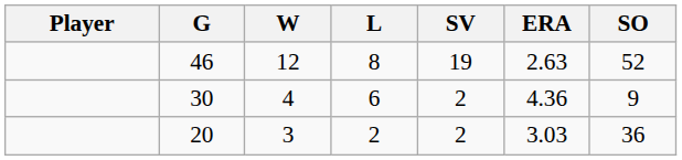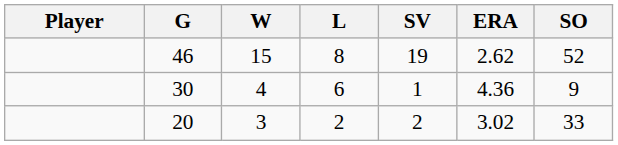46 | W: 12 -> 15
46 | ERA: 2.63 -> 2.62
30 | SV: 2 -> 1
20 | ERA: 3.03 -> 3.02
20 | SO: 36 -> 33
